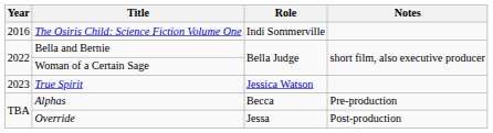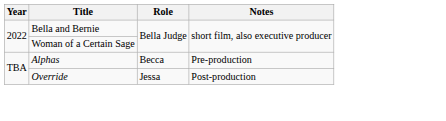- row: 2016 | The Osiris Child: Science Fiction Volume One | Indi Sommerville
- row: 2023 | True Spirit | Jessica Watson
